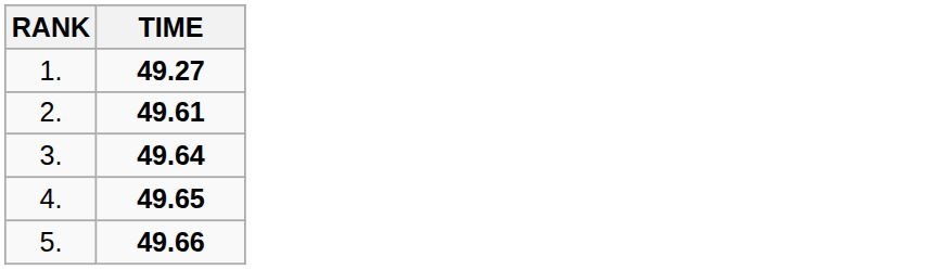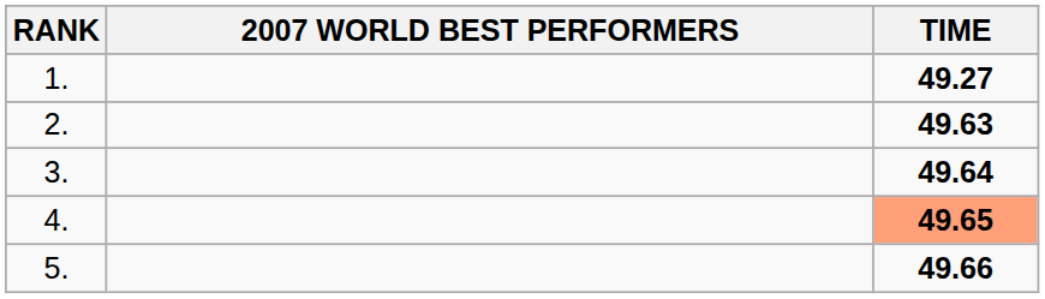+ column: 2007 WORLD BEST PERFORMERS
2. | TIME: 49.61 -> 49.63
4. | TIME: no background -> lightsalmon background
